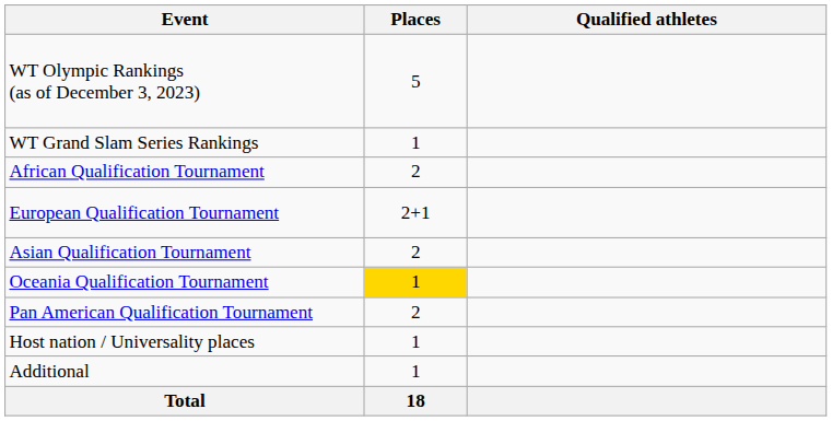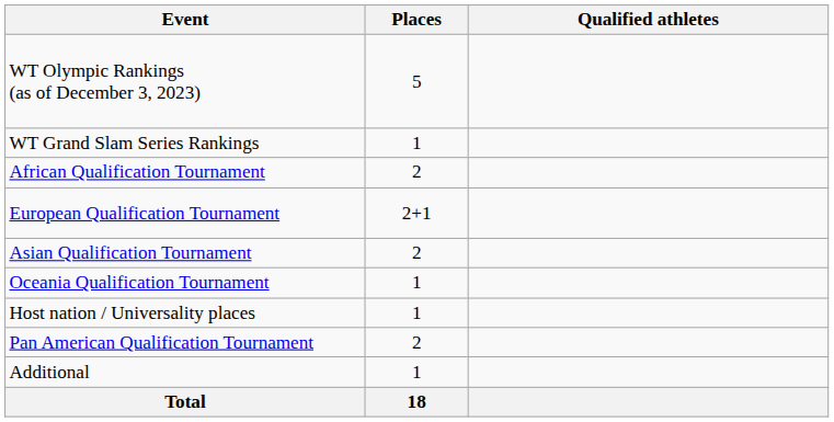Oceania Qualification Tournament | Places: gold background -> no background
rows swapped: Pan American Qualification Tournament <-> Host nation / Universality places
